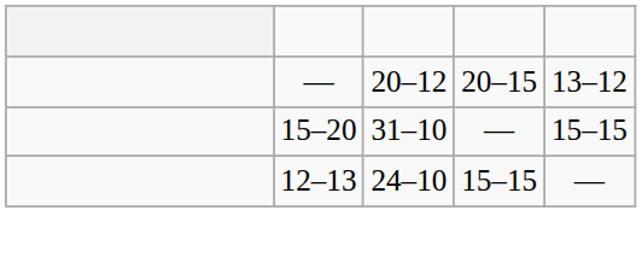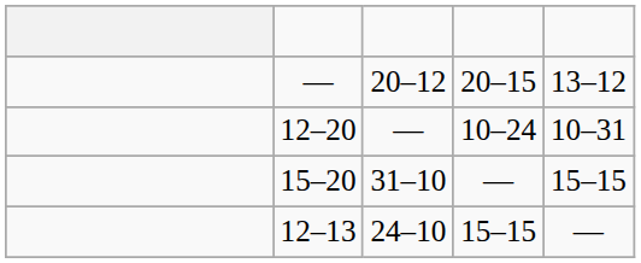+ row: 12–20 | — | 10–24 | 10–31
